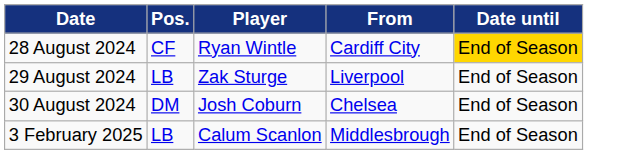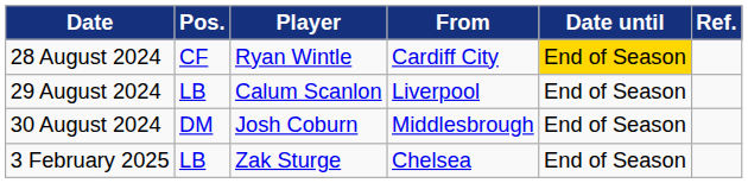+ column: Ref.
29 August 2024 | Player: Zak Sturge -> Calum Scanlon
30 August 2024 | From: Chelsea -> Middlesbrough
3 February 2025 | Player: Calum Scanlon -> Zak Sturge
3 February 2025 | From: Middlesbrough -> Chelsea
